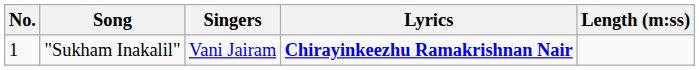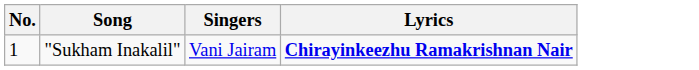- column: Length (m:ss)
